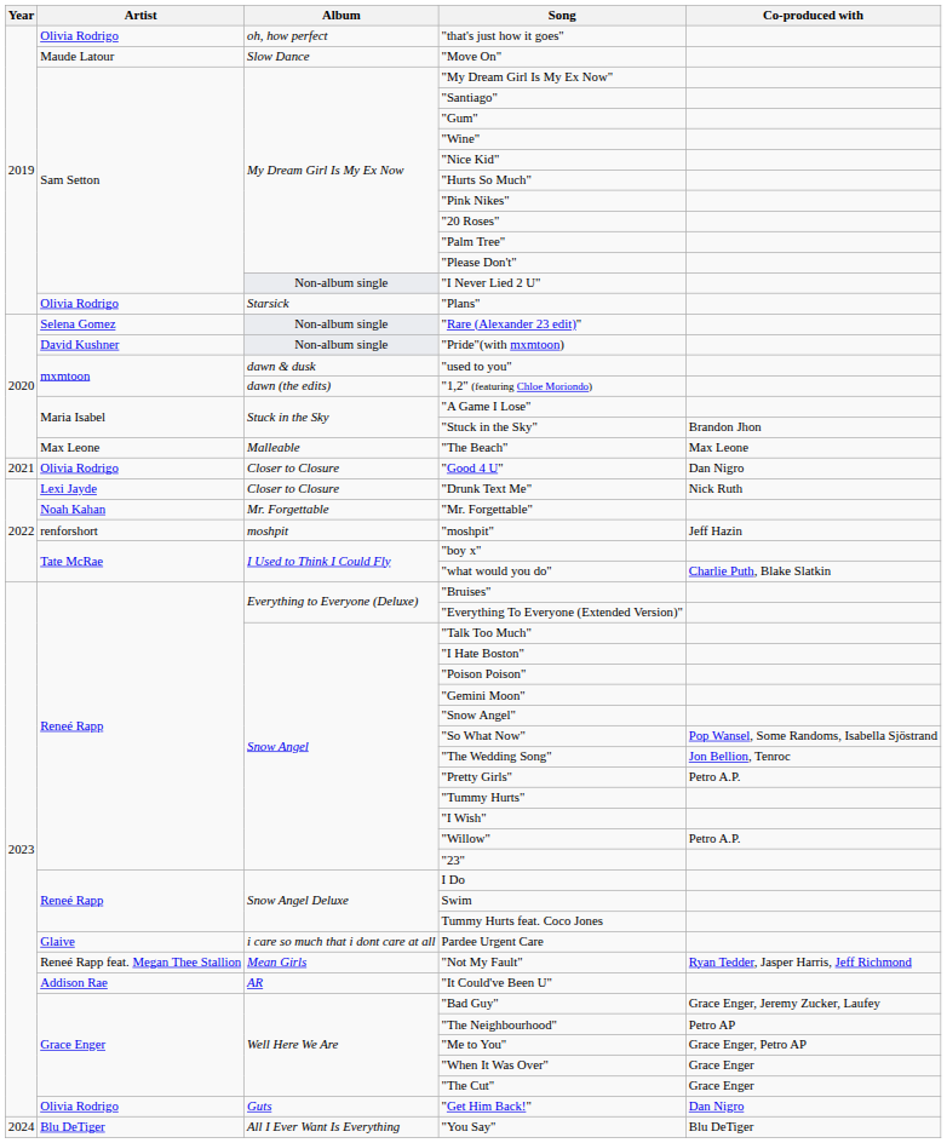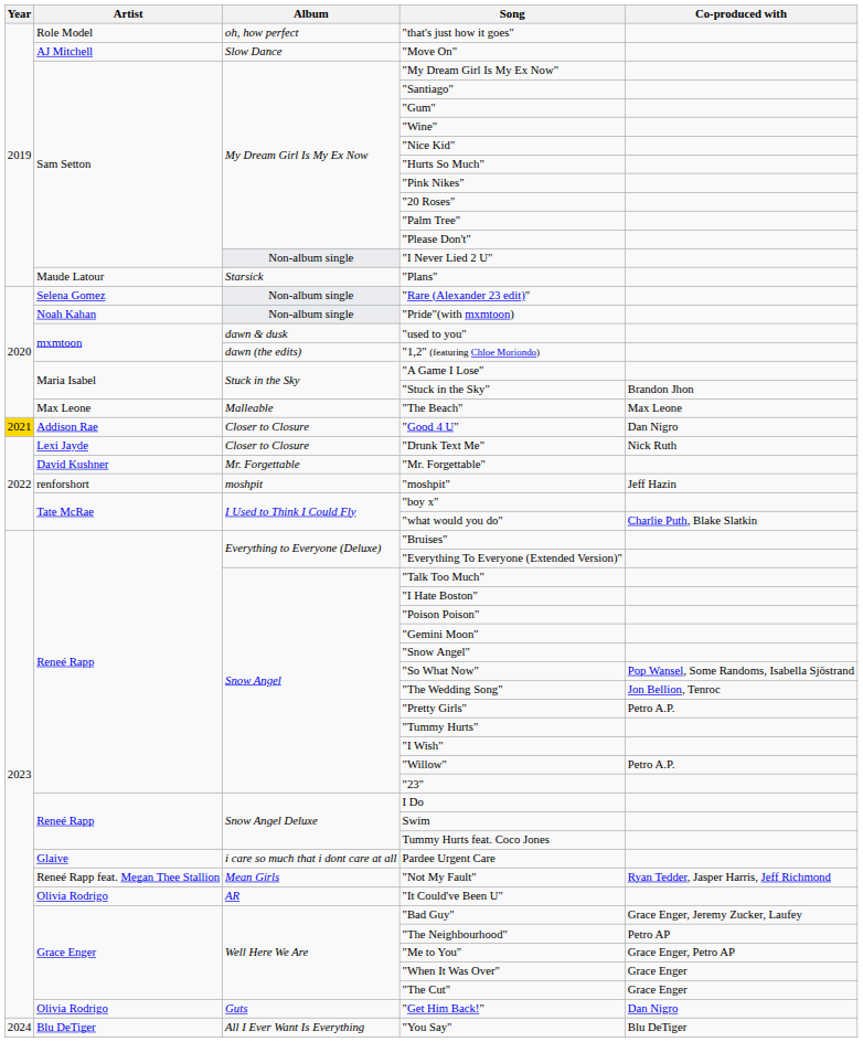"that's just how it goes" | Artist: Olivia Rodrigo -> Role Model
"Move On" | Artist: Maude Latour -> AJ Mitchell
"Plans" | Artist: Olivia Rodrigo -> Maude Latour
"Pride"(with mxmtoon) | Artist: David Kushner -> Noah Kahan
"Good 4 U" | Year: no background -> gold background
"Good 4 U" | Artist: Olivia Rodrigo -> Addison Rae
"Mr. Forgettable" | Artist: Noah Kahan -> David Kushner
"It Could've Been U" | Artist: Addison Rae -> Olivia Rodrigo
